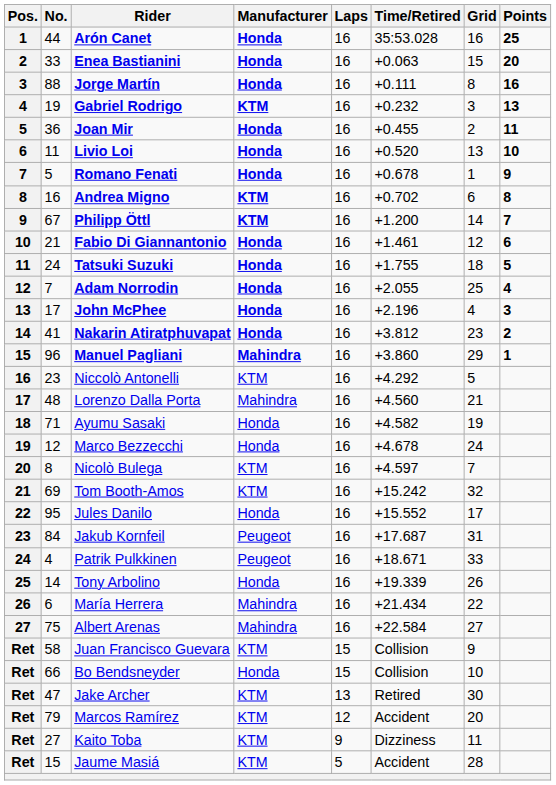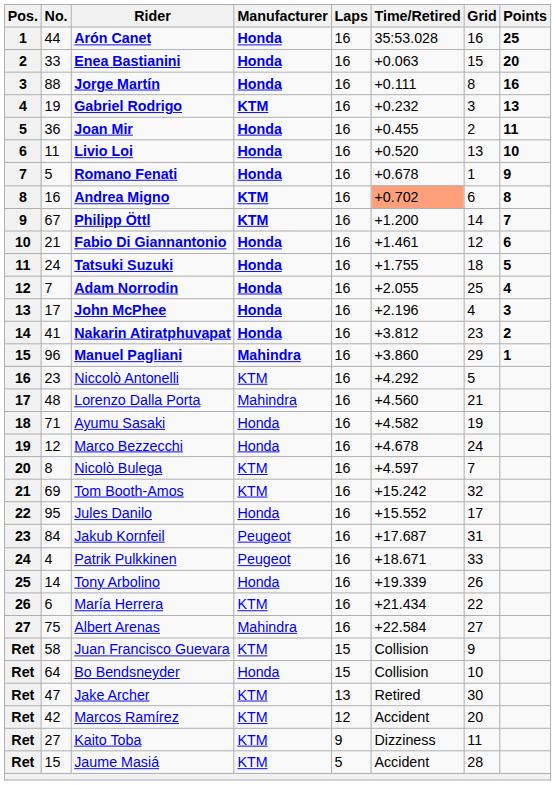Andrea Migno | Time/Retired: no background -> lightsalmon background
María Herrera | Manufacturer: Mahindra -> KTM
Bo Bendsneyder | No.: 66 -> 64
Marcos Ramírez | No.: 79 -> 42
